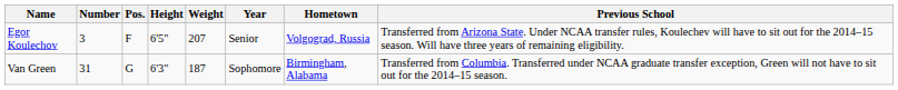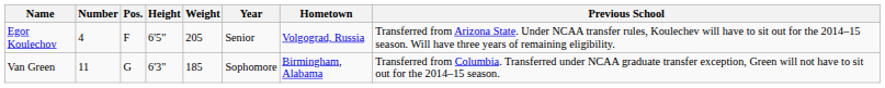Egor Koulechov | Number: 3 -> 4
Egor Koulechov | Weight: 207 -> 205
Van Green | Number: 31 -> 11
Van Green | Weight: 187 -> 185
